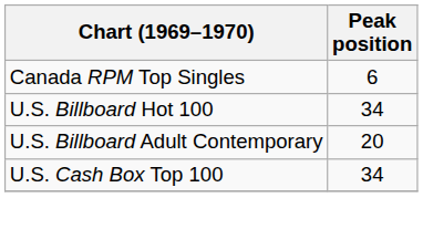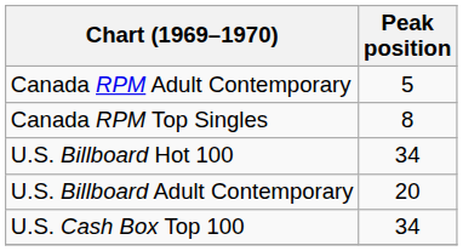+ row: Canada RPM Adult Contemporary | 5
Canada RPM Top Singles | Peak position: 6 -> 8
